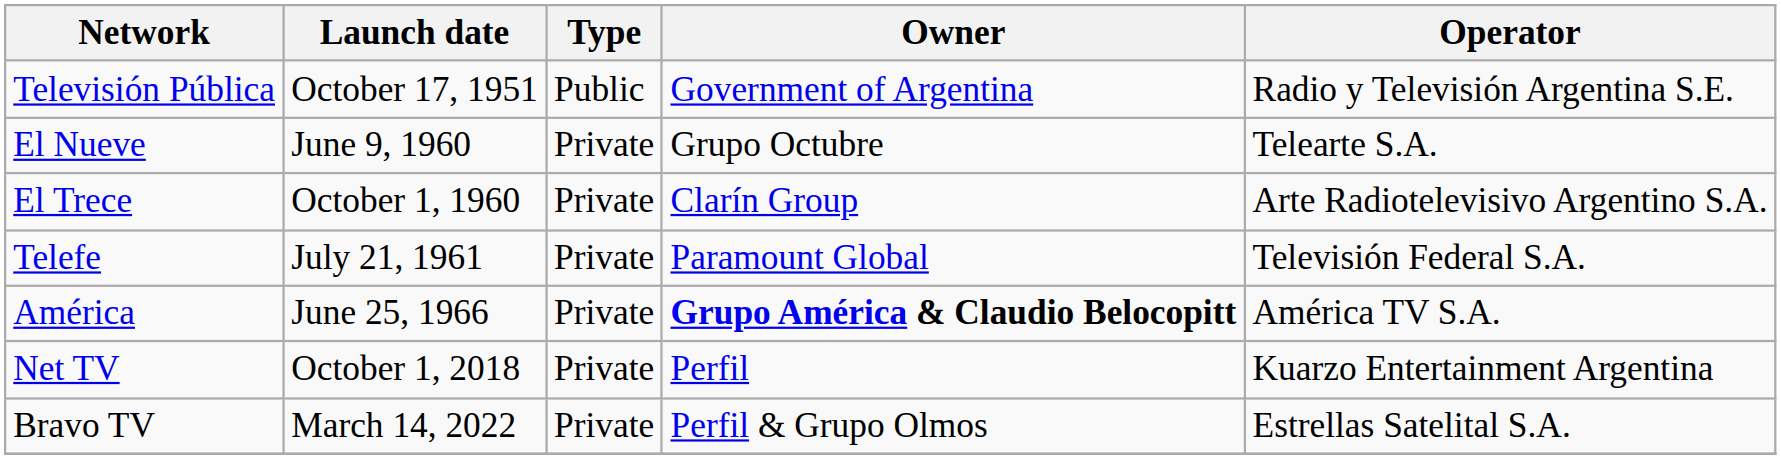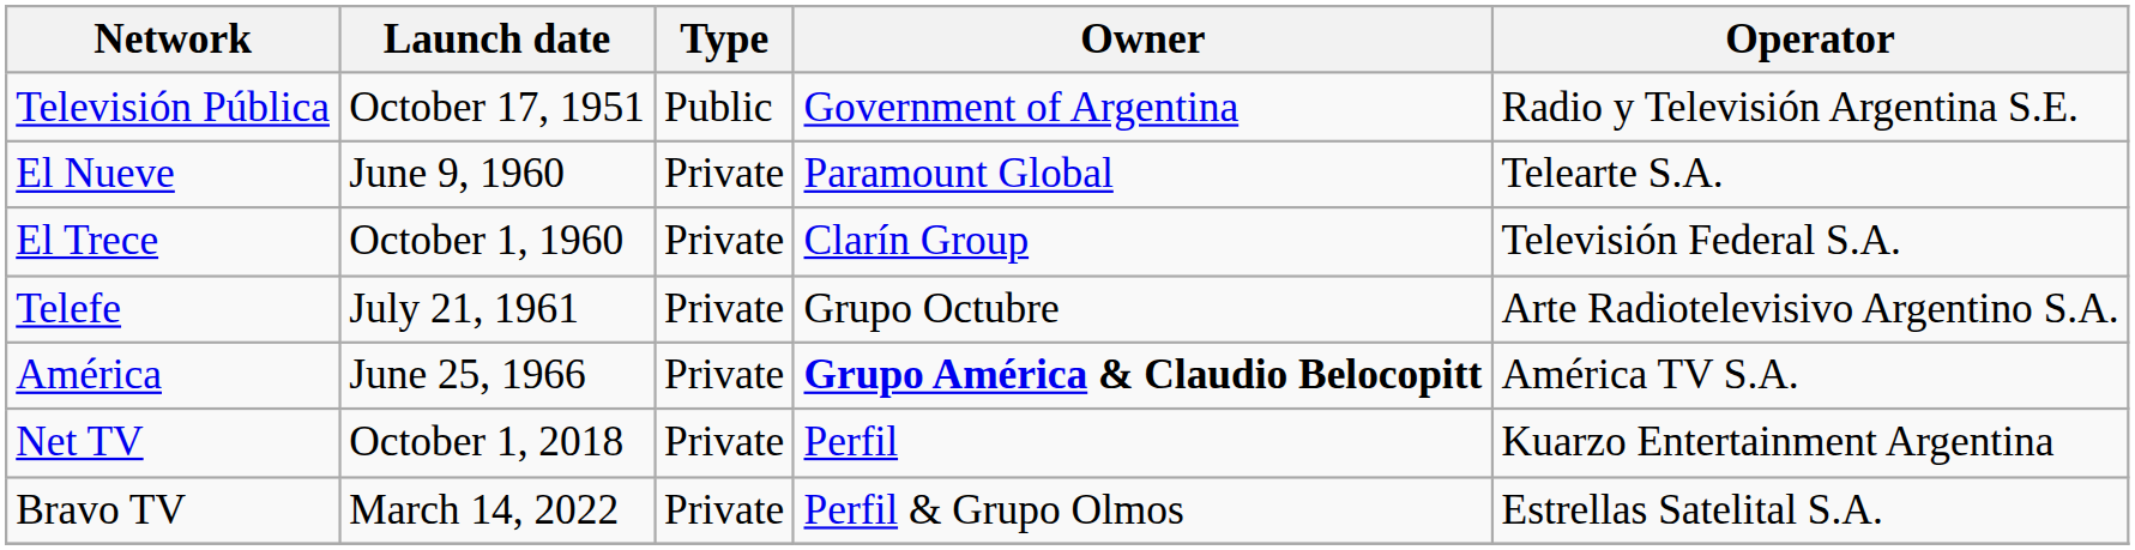El Nueve | Owner: Grupo Octubre -> Paramount Global
El Trece | Operator: Arte Radiotelevisivo Argentino S.A. -> Televisión Federal S.A.
Telefe | Owner: Paramount Global -> Grupo Octubre
Telefe | Operator: Televisión Federal S.A. -> Arte Radiotelevisivo Argentino S.A.
